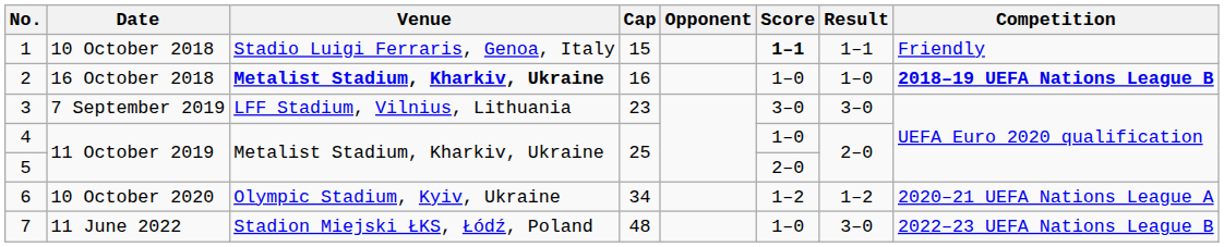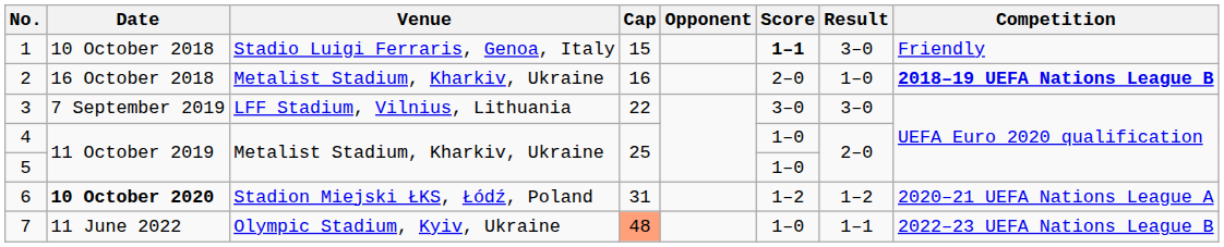1 | Result: 1–1 -> 3–0
2 | Venue: bold -> normal
2 | Score: 1–0 -> 2–0
3 | Cap: 23 -> 22
5 | Score: 2–0 -> 1–0
6 | Date: normal -> bold
6 | Venue: Olympic Stadium, Kyiv, Ukraine -> Stadion Miejski ŁKS, Łódź, Poland
6 | Cap: 34 -> 31
7 | Venue: Stadion Miejski ŁKS, Łódź, Poland -> Olympic Stadium, Kyiv, Ukraine
7 | Cap: no background -> lightsalmon background
7 | Result: 3–0 -> 1–1
